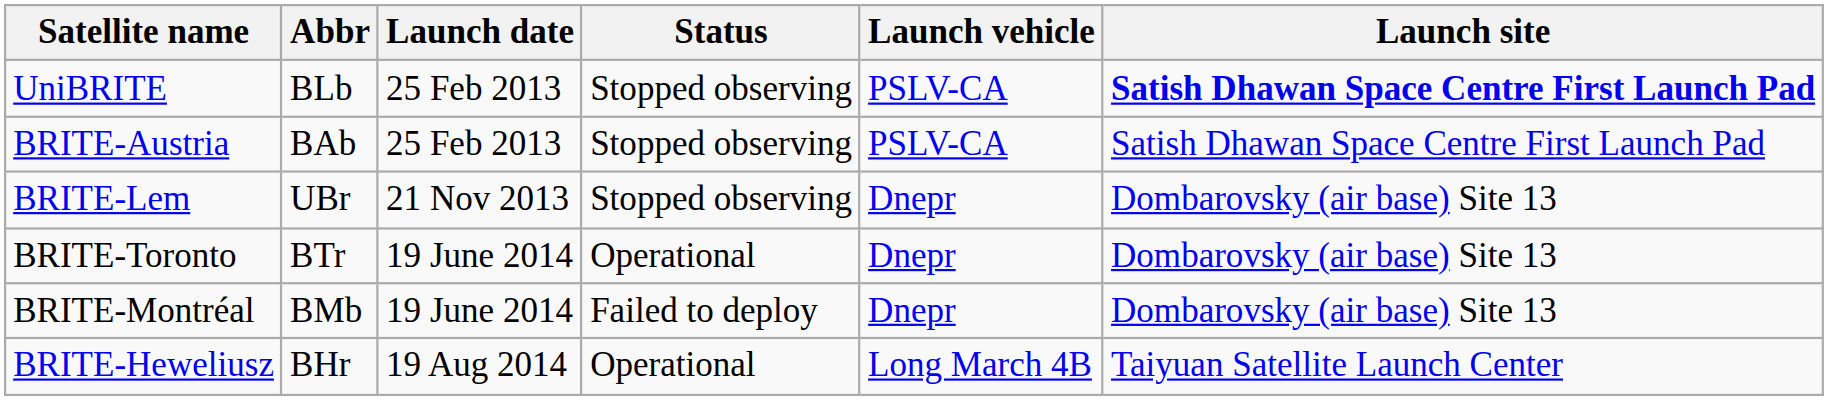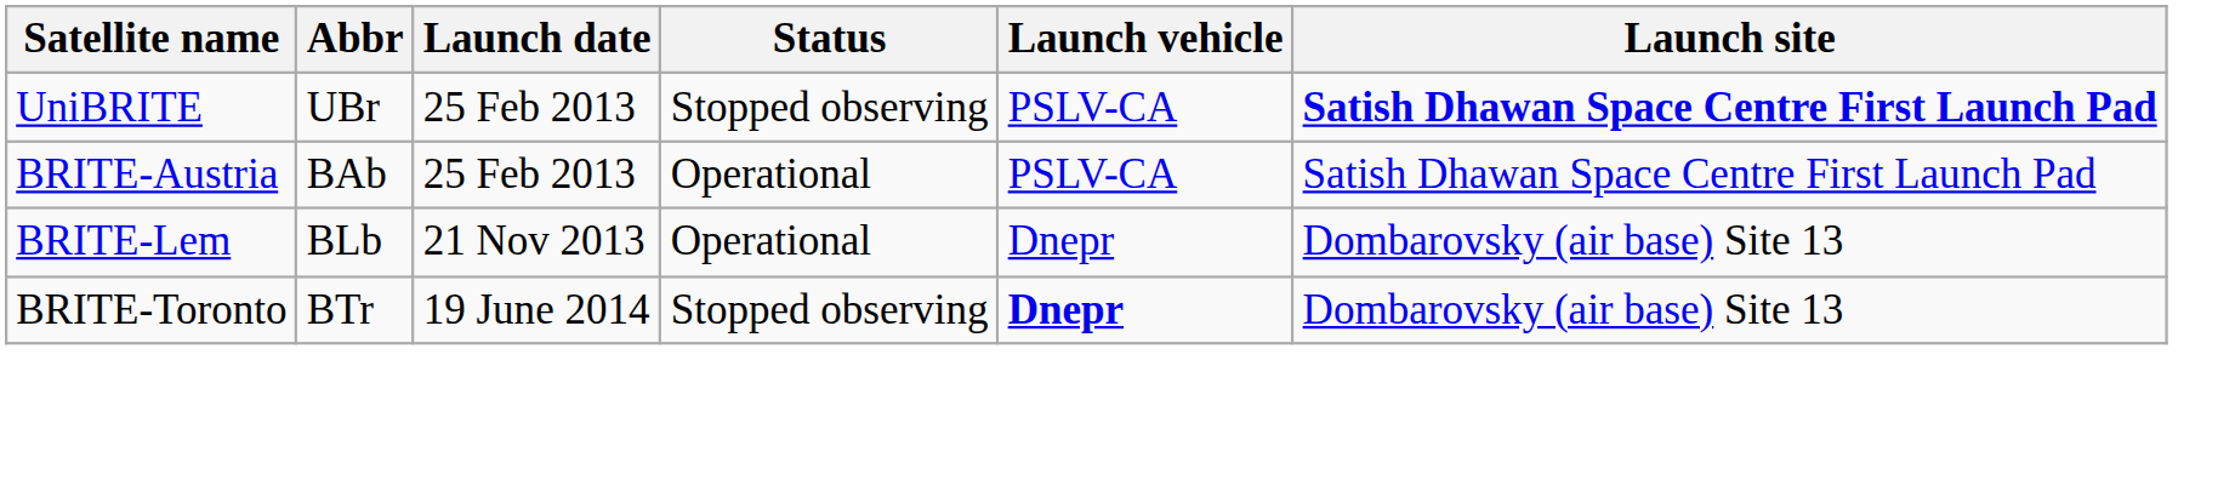UniBRITE | Abbr: BLb -> UBr
BRITE-Austria | Status: Stopped observing -> Operational
BRITE-Lem | Abbr: UBr -> BLb
BRITE-Lem | Status: Stopped observing -> Operational
BRITE-Toronto | Status: Operational -> Stopped observing
BRITE-Toronto | Launch vehicle: normal -> bold
- row: BRITE-Montréal | BMb | 19 June 2014 | Failed to deploy | Dnepr | Dombarovsky (air base) Site 13
- row: BRITE-Heweliusz | BHr | 19 Aug 2014 | Operational | Long March 4B | Taiyuan Satellite Launch Center
